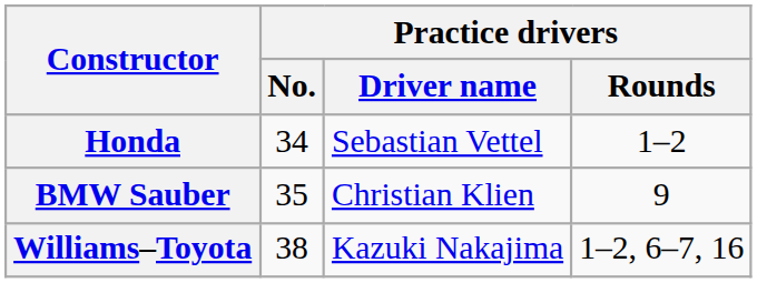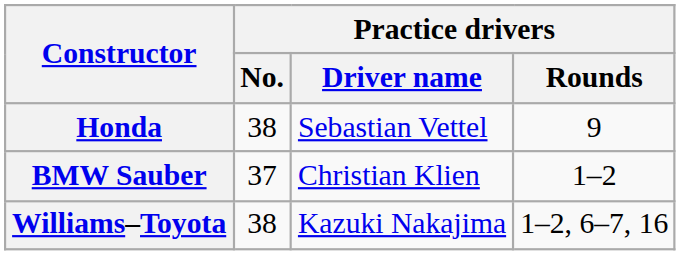Honda | Practice drivers / No.: 34 -> 38
Honda | Practice drivers / Rounds: 1–2 -> 9
BMW Sauber | Practice drivers / No.: 35 -> 37
BMW Sauber | Practice drivers / Rounds: 9 -> 1–2
